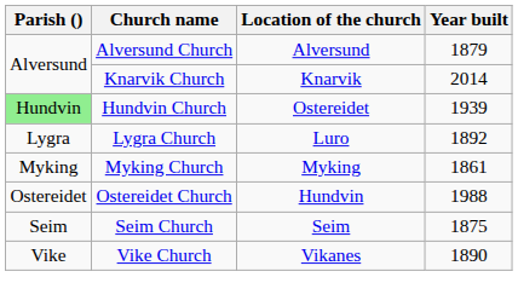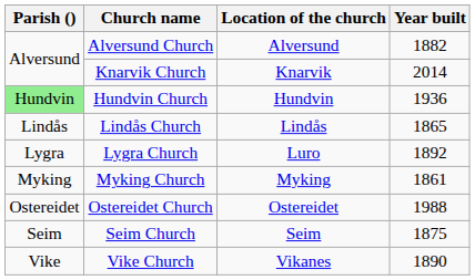Alversund Church | Year built: 1879 -> 1882
Hundvin Church | Location of the church: Ostereidet -> Hundvin
Hundvin Church | Year built: 1939 -> 1936
+ row: Lindås | Lindås Church | Lindås | 1865
Ostereidet Church | Location of the church: Hundvin -> Ostereidet
